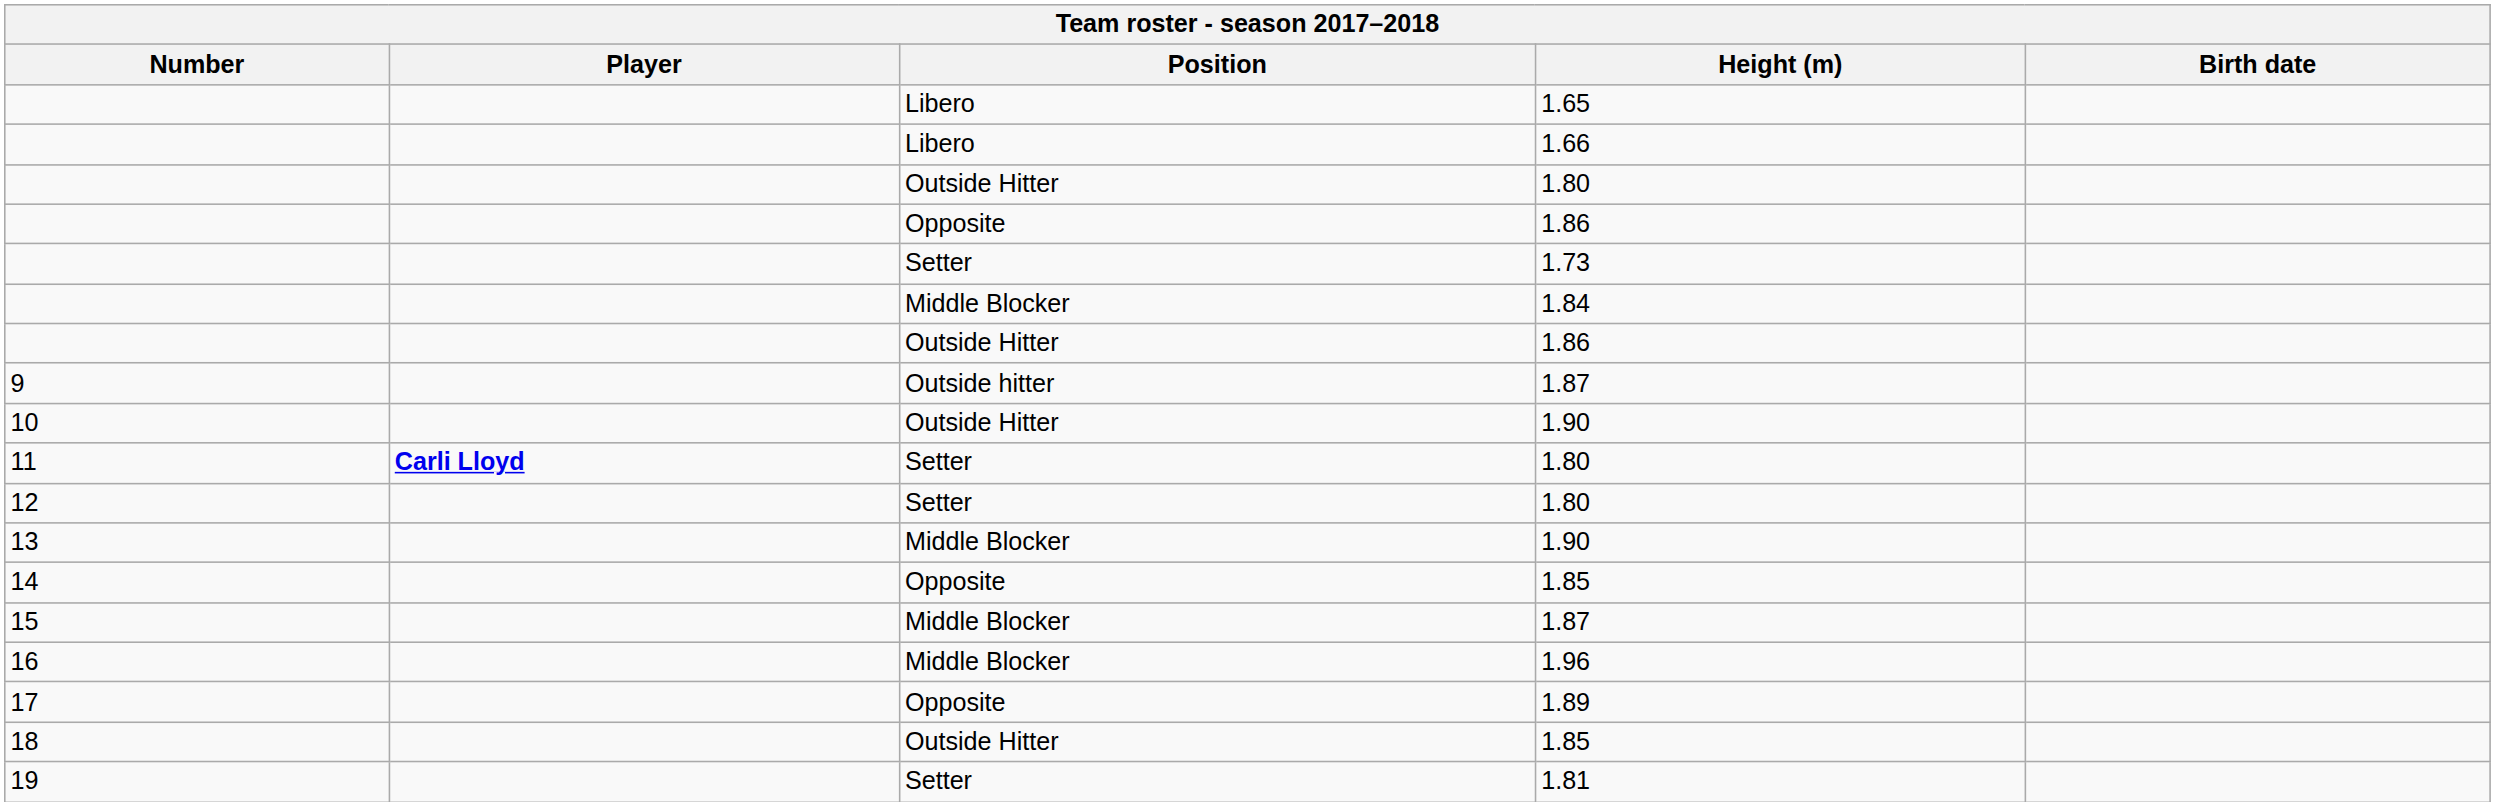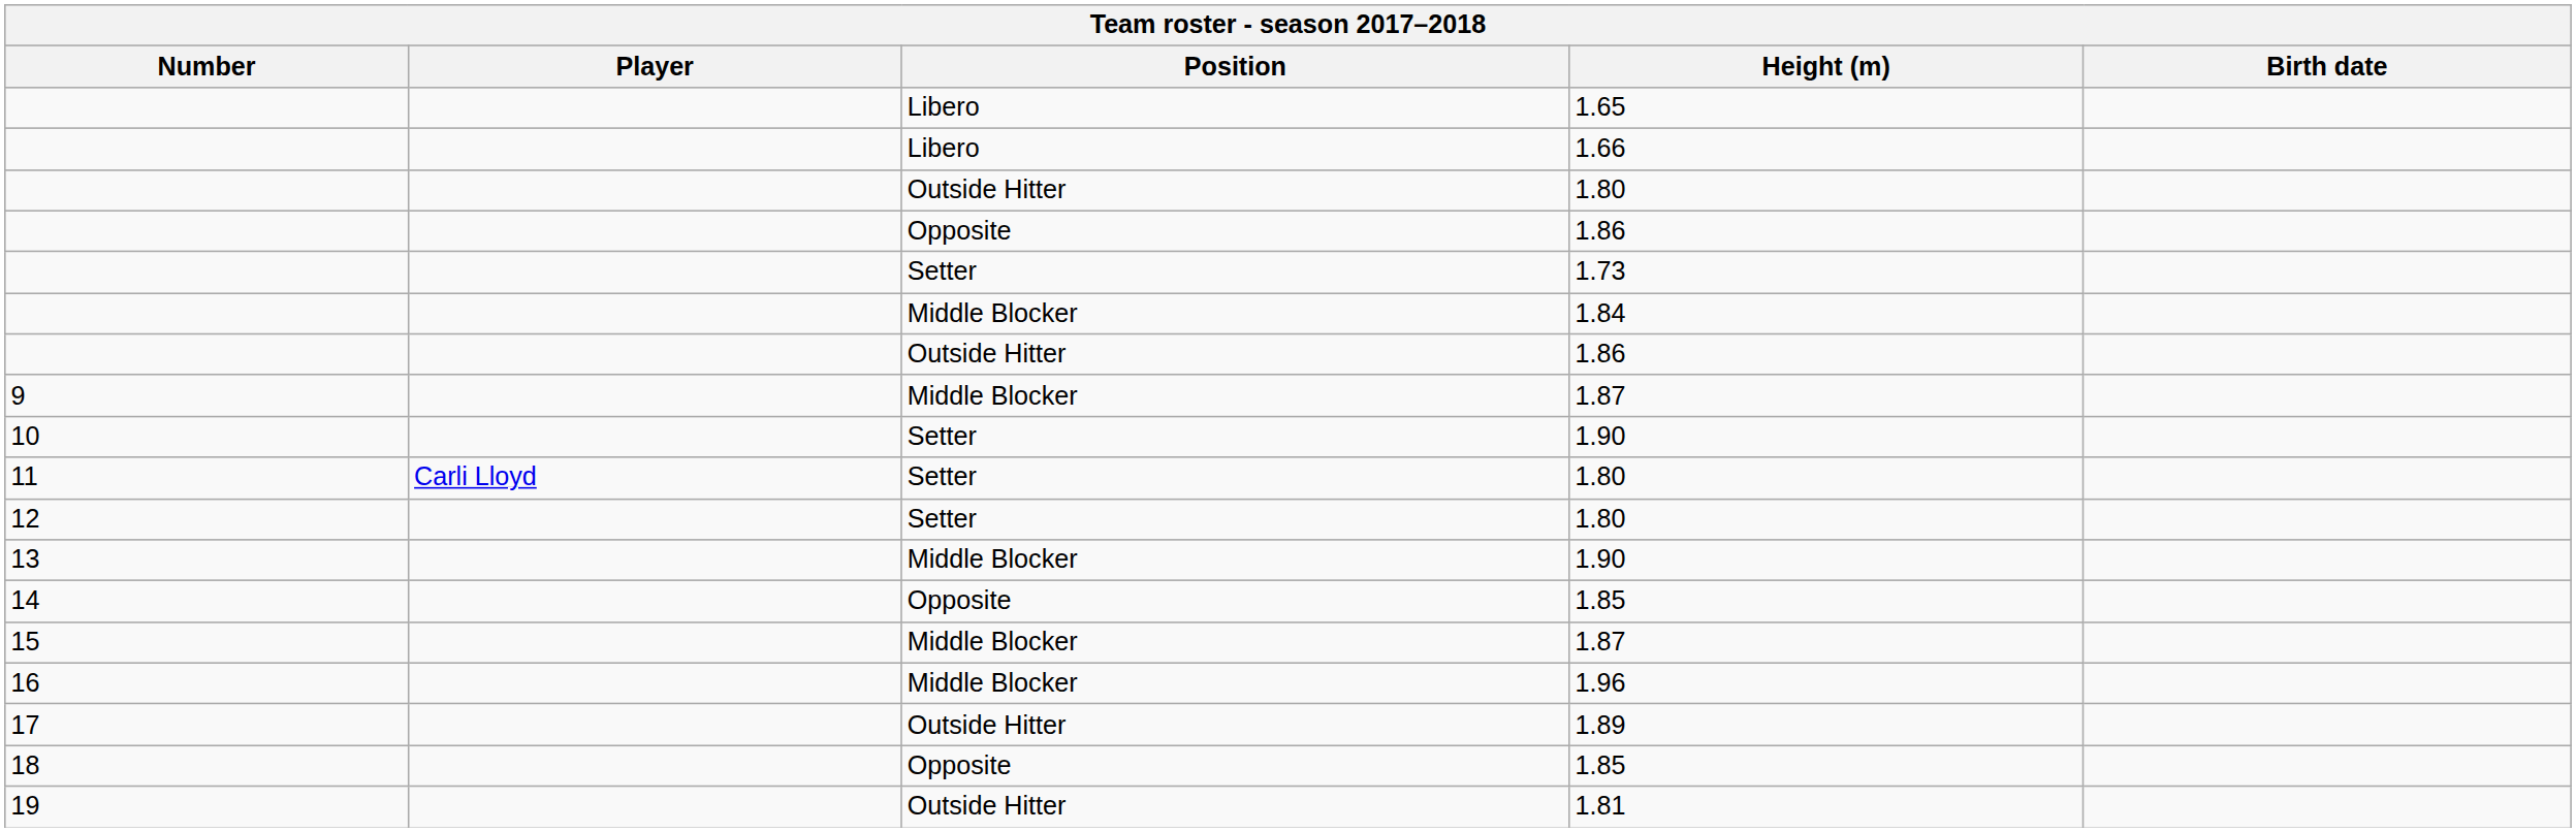9 | Position: Outside hitter -> Middle Blocker
10 | Position: Outside Hitter -> Setter
11 | Player: bold -> normal
17 | Position: Opposite -> Outside Hitter
18 | Position: Outside Hitter -> Opposite
19 | Position: Setter -> Outside Hitter
